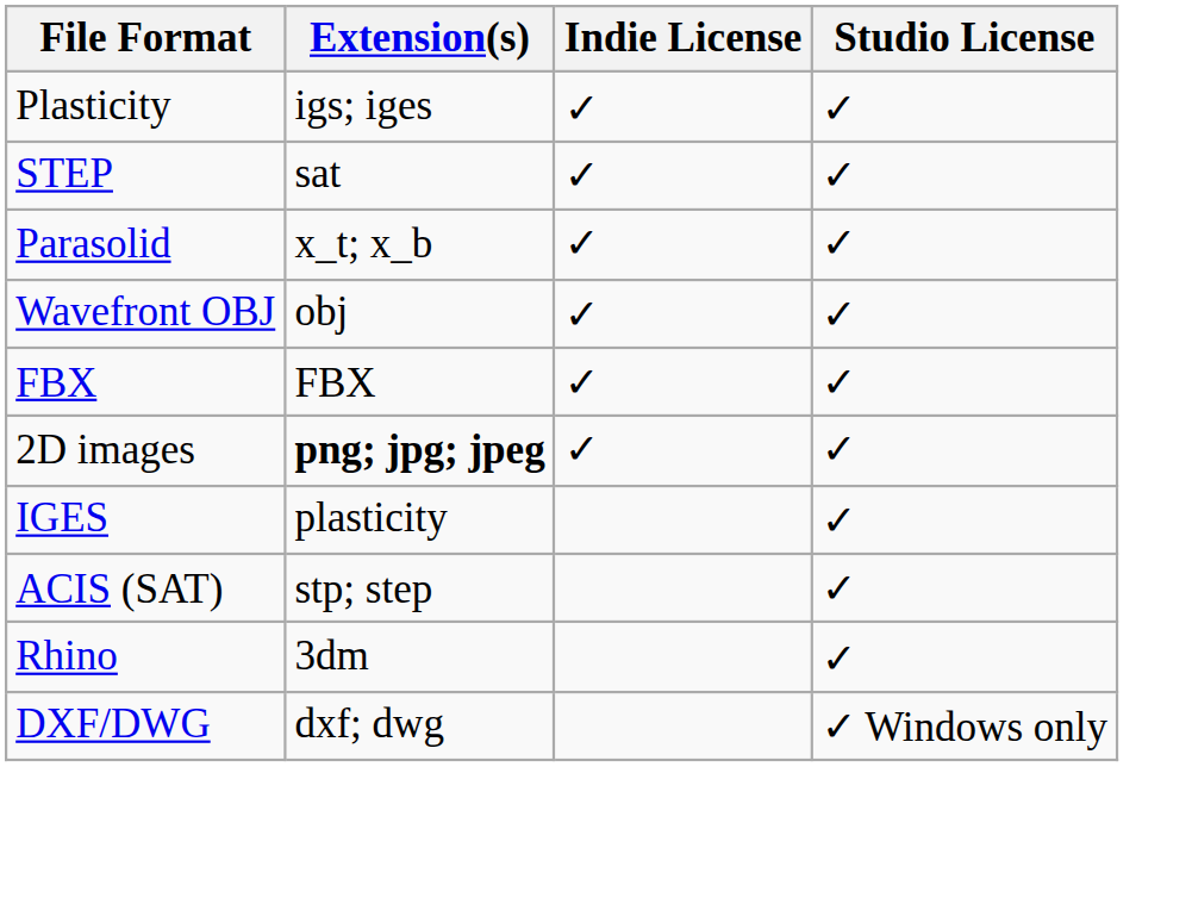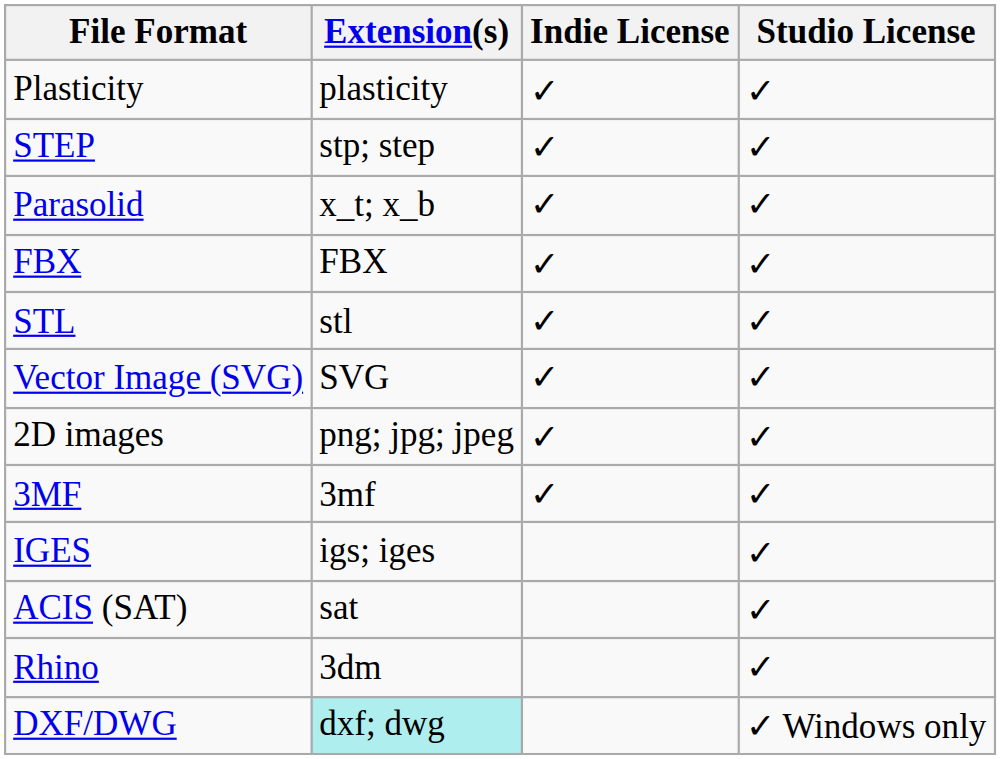Plasticity | Extension(s): igs; iges -> plasticity
STEP | Extension(s): sat -> stp; step
- row: Wavefront OBJ | obj | ✓ | ✓
+ row: STL | stl | ✓ | ✓
+ row: Vector Image (SVG) | SVG | ✓ | ✓
2D images | Extension(s): bold -> normal
+ row: 3MF | 3mf | ✓ | ✓
IGES | Extension(s): plasticity -> igs; iges
ACIS (SAT) | Extension(s): stp; step -> sat
DXF/DWG | Extension(s): no background -> paleturquoise background
